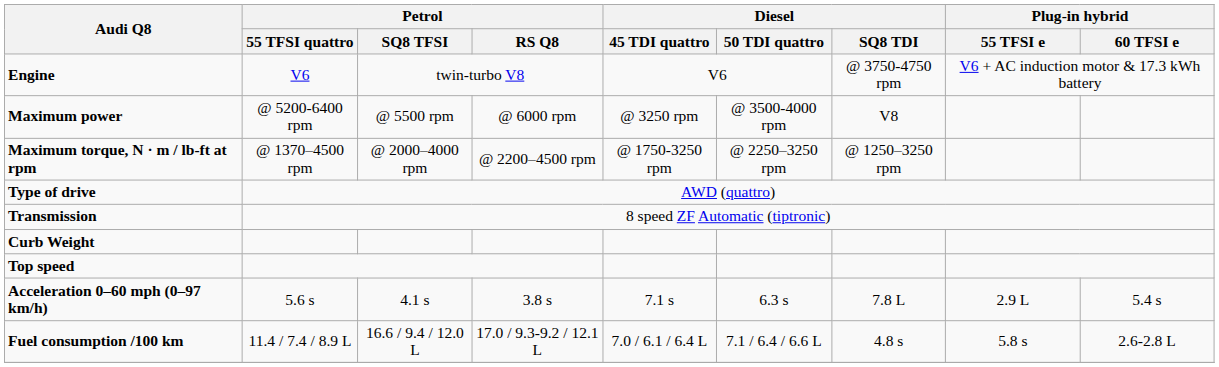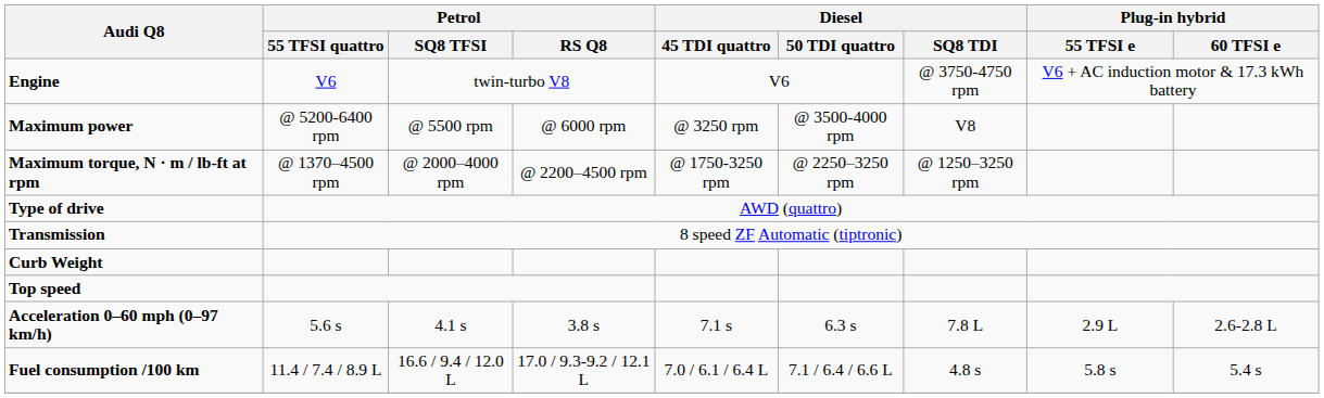Acceleration 0–60 mph (0–97 km/h) | Plug-in hybrid / 60 TFSI e: 5.4 s -> 2.6-2.8 L
Fuel consumption /100 km | Plug-in hybrid / 60 TFSI e: 2.6-2.8 L -> 5.4 s
